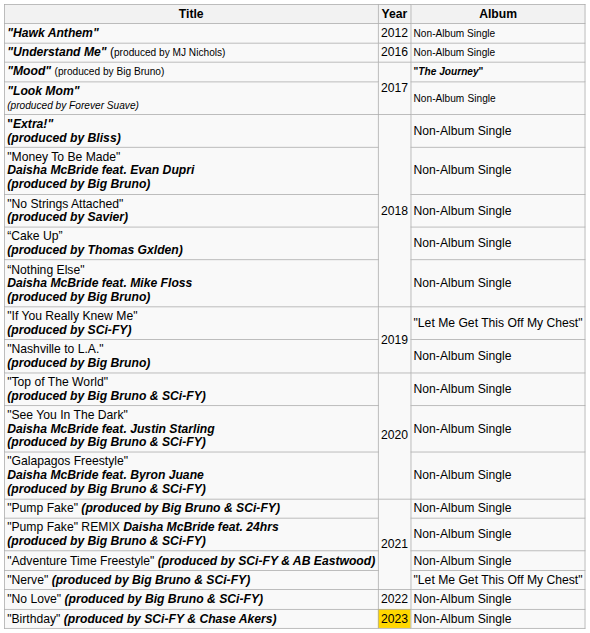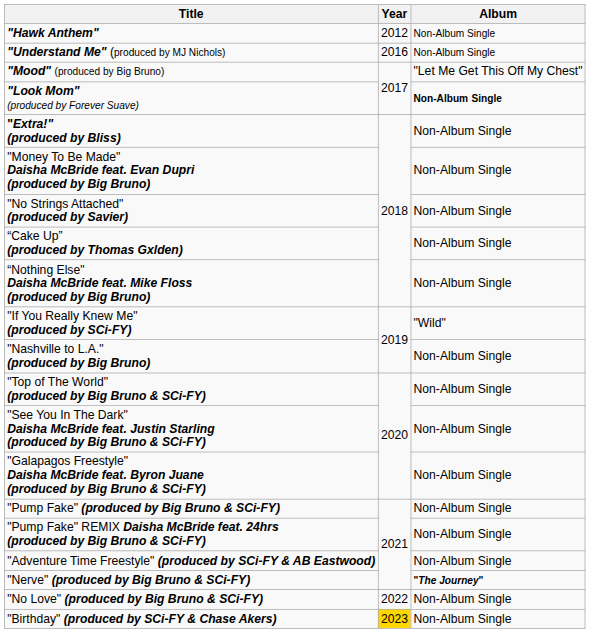"Mood" (produced by Big Bruno) | Album: "The Journey" -> "Let Me Get This Off My Chest"
"Look Mom" (produced by Forever Suave) | Album: normal -> bold
"If You Really Knew Me" (produced by SCi-FY) | Album: "Let Me Get This Off My Chest" -> "Wild"
"Nerve" (produced by Big Bruno & SCi-FY) | Album: "Let Me Get This Off My Chest" -> "The Journey"
